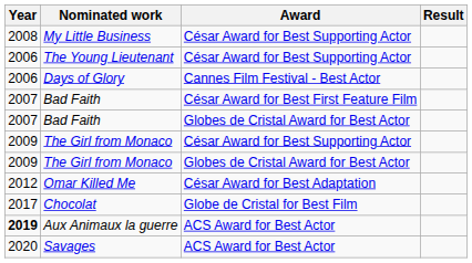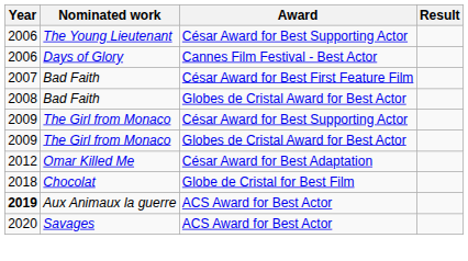- row: 2008 | My Little Business | César Award for Best Supporting Actor
Bad Faith / Globes de Cristal Award for Best Actor | Year: 2007 -> 2008
Chocolat | Year: 2017 -> 2018
